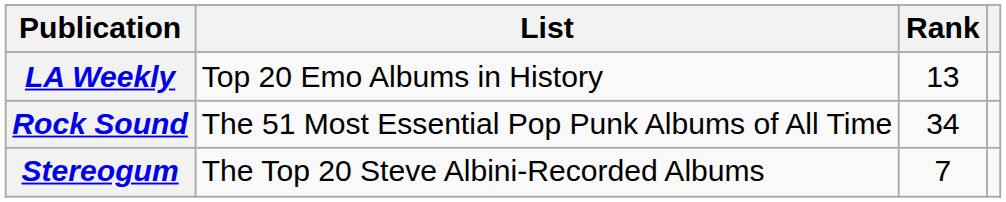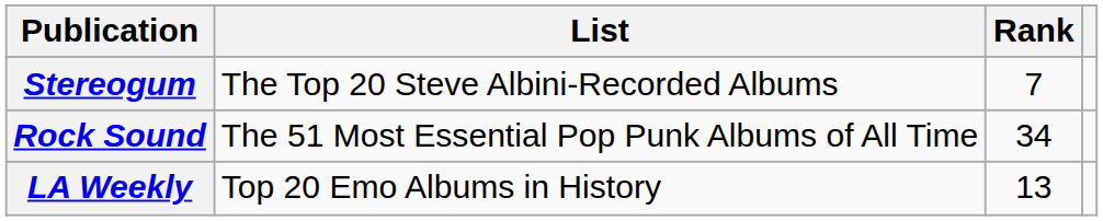rows swapped: LA Weekly <-> Stereogum
